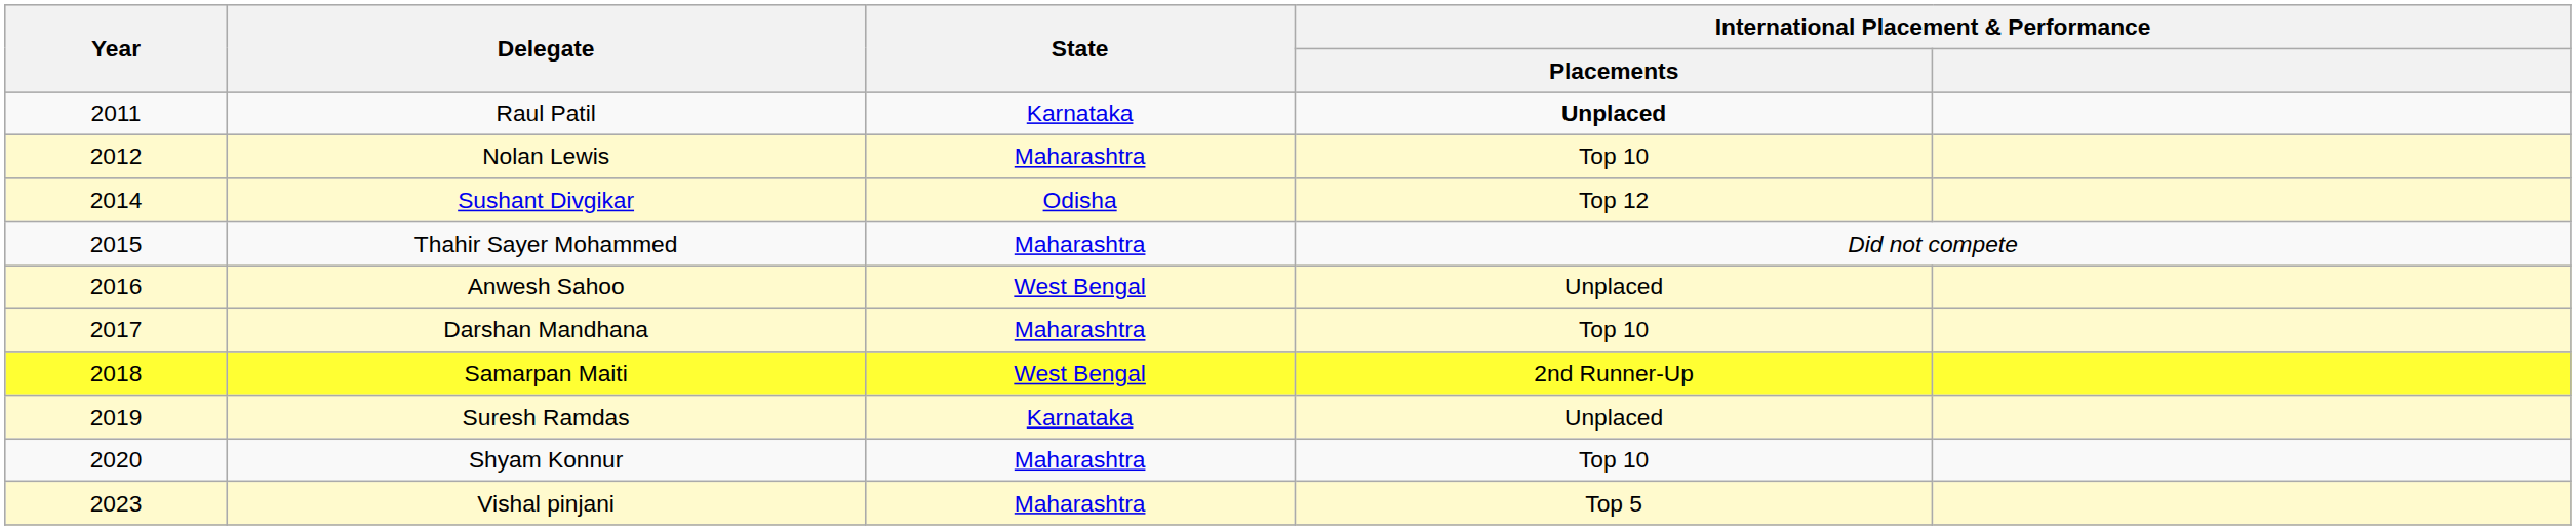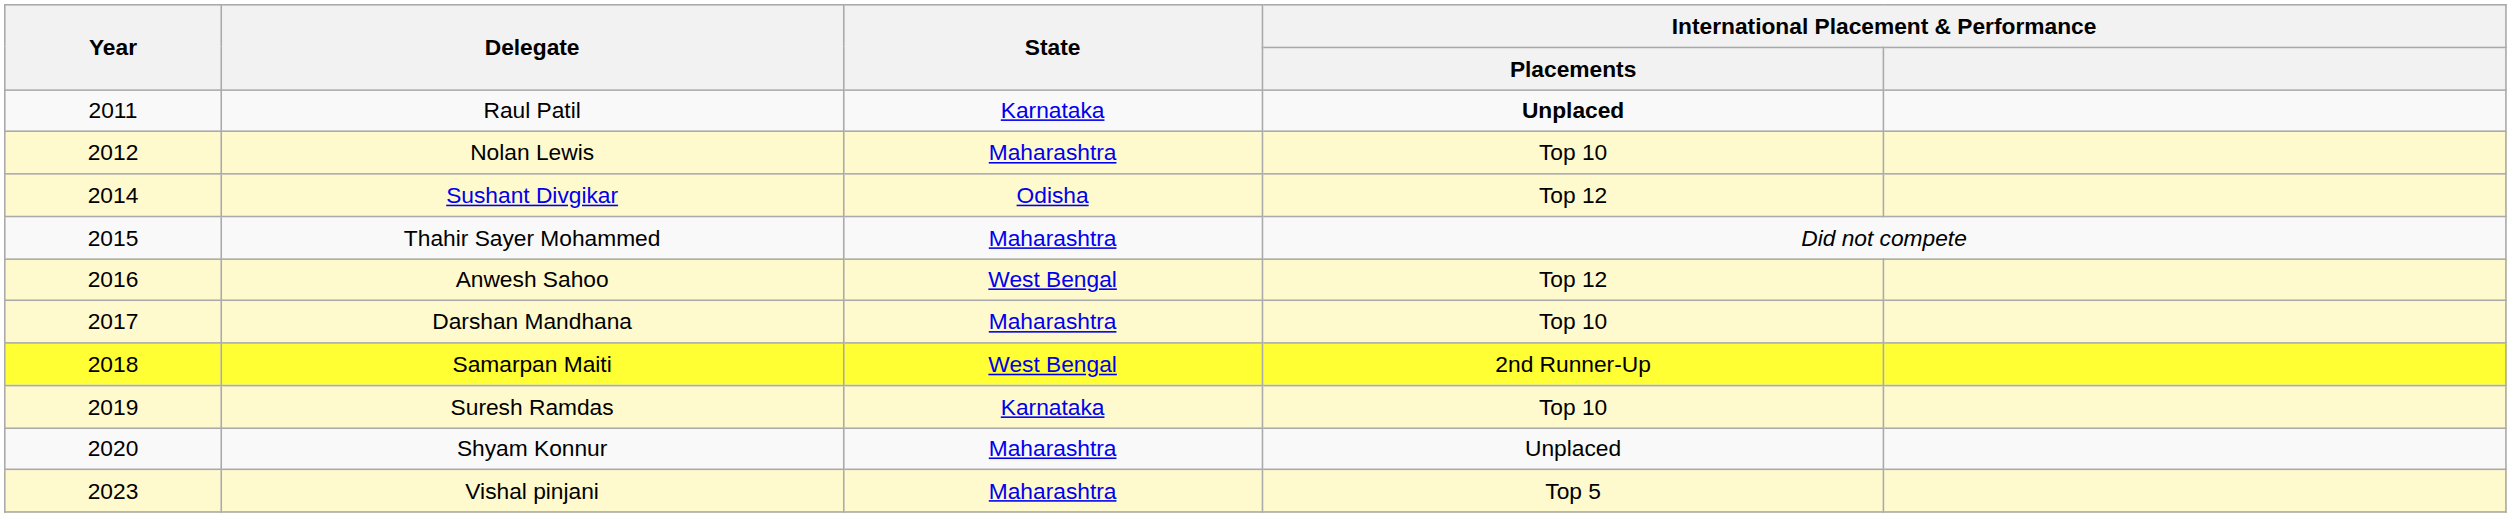Anwesh Sahoo | International Placement & Performance / Placements: Unplaced -> Top 12
Suresh Ramdas | International Placement & Performance / Placements: Unplaced -> Top 10
Shyam Konnur | International Placement & Performance / Placements: Top 10 -> Unplaced
